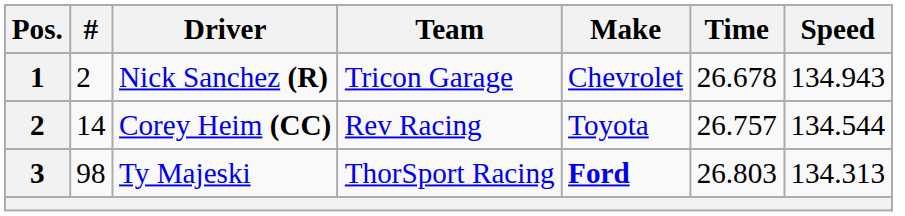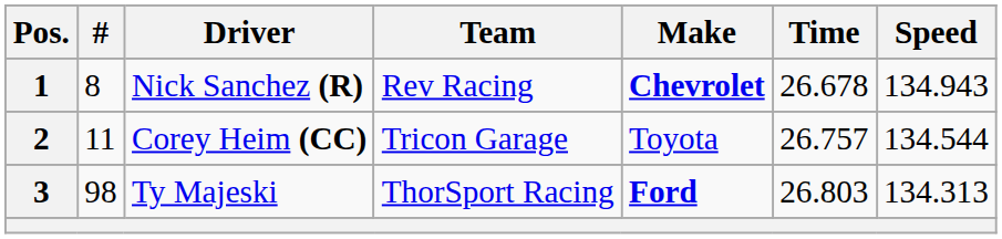Nick Sanchez (R) | #: 2 -> 8
Nick Sanchez (R) | Team: Tricon Garage -> Rev Racing
Nick Sanchez (R) | Make: normal -> bold
Corey Heim (CC) | #: 14 -> 11
Corey Heim (CC) | Team: Rev Racing -> Tricon Garage
